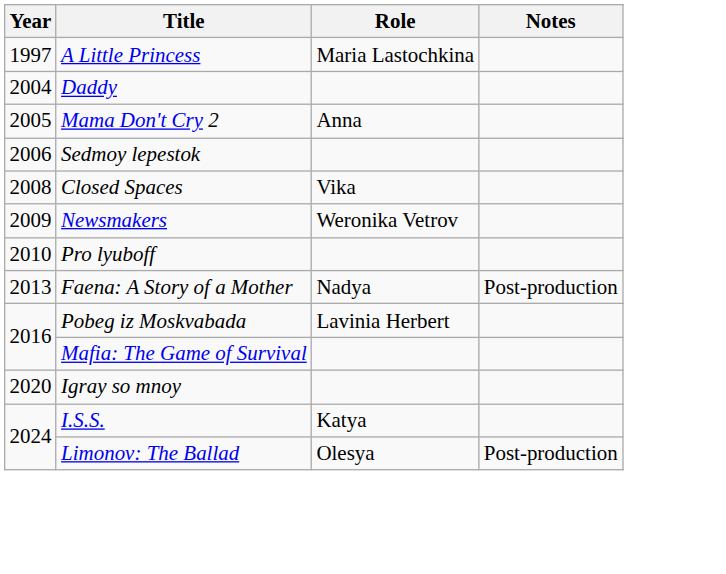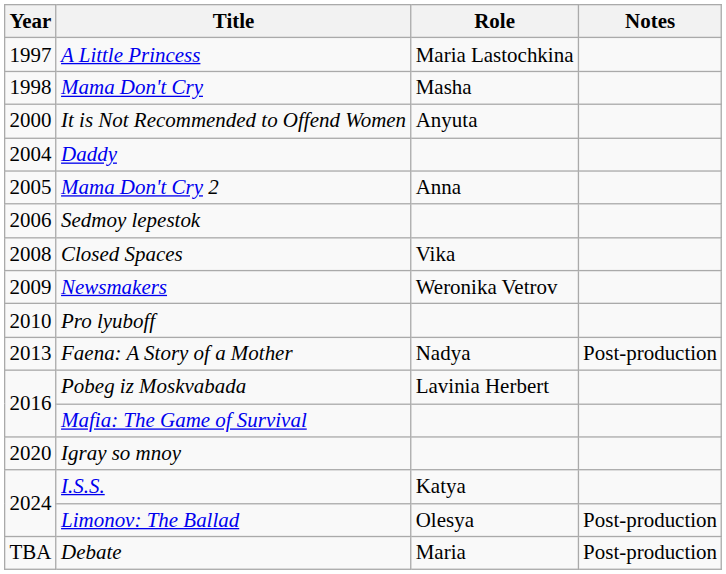+ row: 1998 | Mama Don't Cry | Masha
+ row: 2000 | It is Not Recommended to Offend Women | Anyuta
+ row: TBA | Debate | Maria | Post-production
